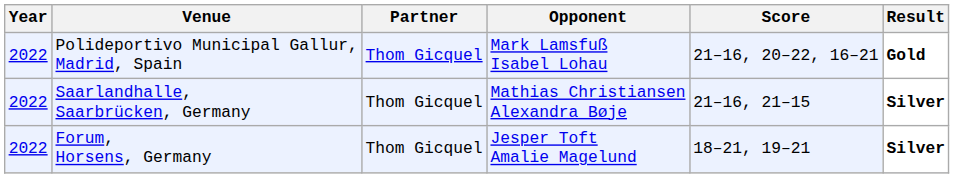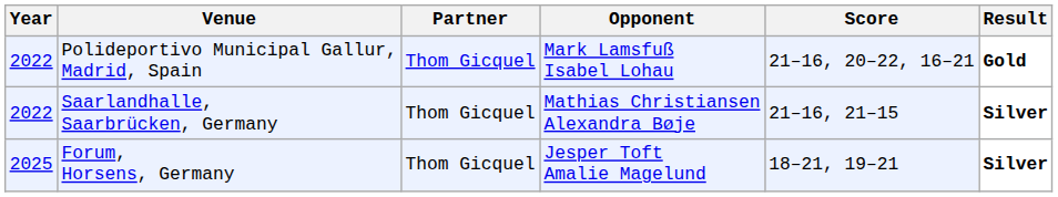Forum, Horsens, Germany | Year: 2022 -> 2025
